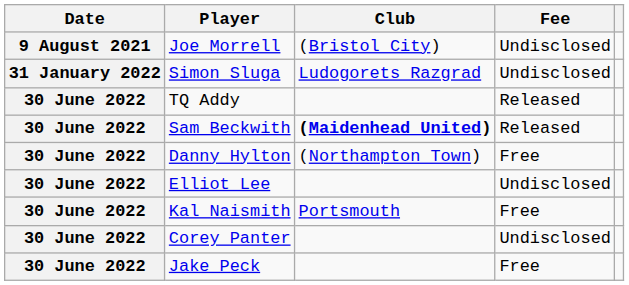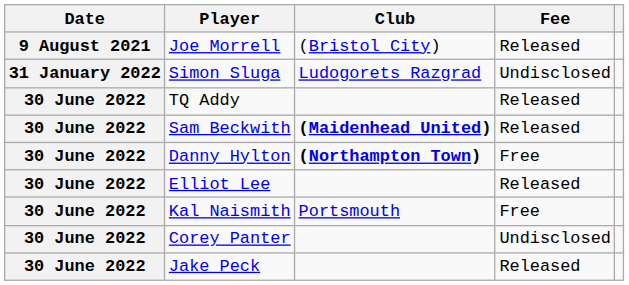Joe Morrell | Fee: Undisclosed -> Released
Danny Hylton | Club: normal -> bold
Elliot Lee | Fee: Undisclosed -> Released
Jake Peck | Fee: Free -> Released
